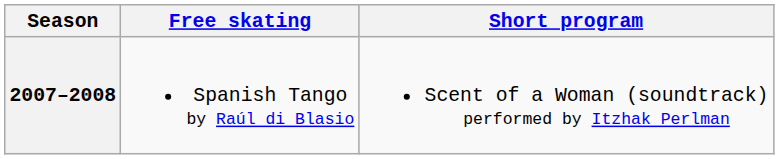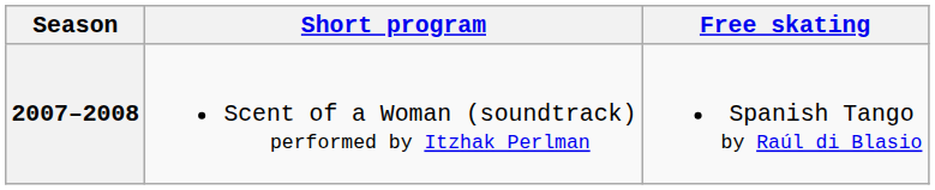columns swapped: Short program <-> Free skating
